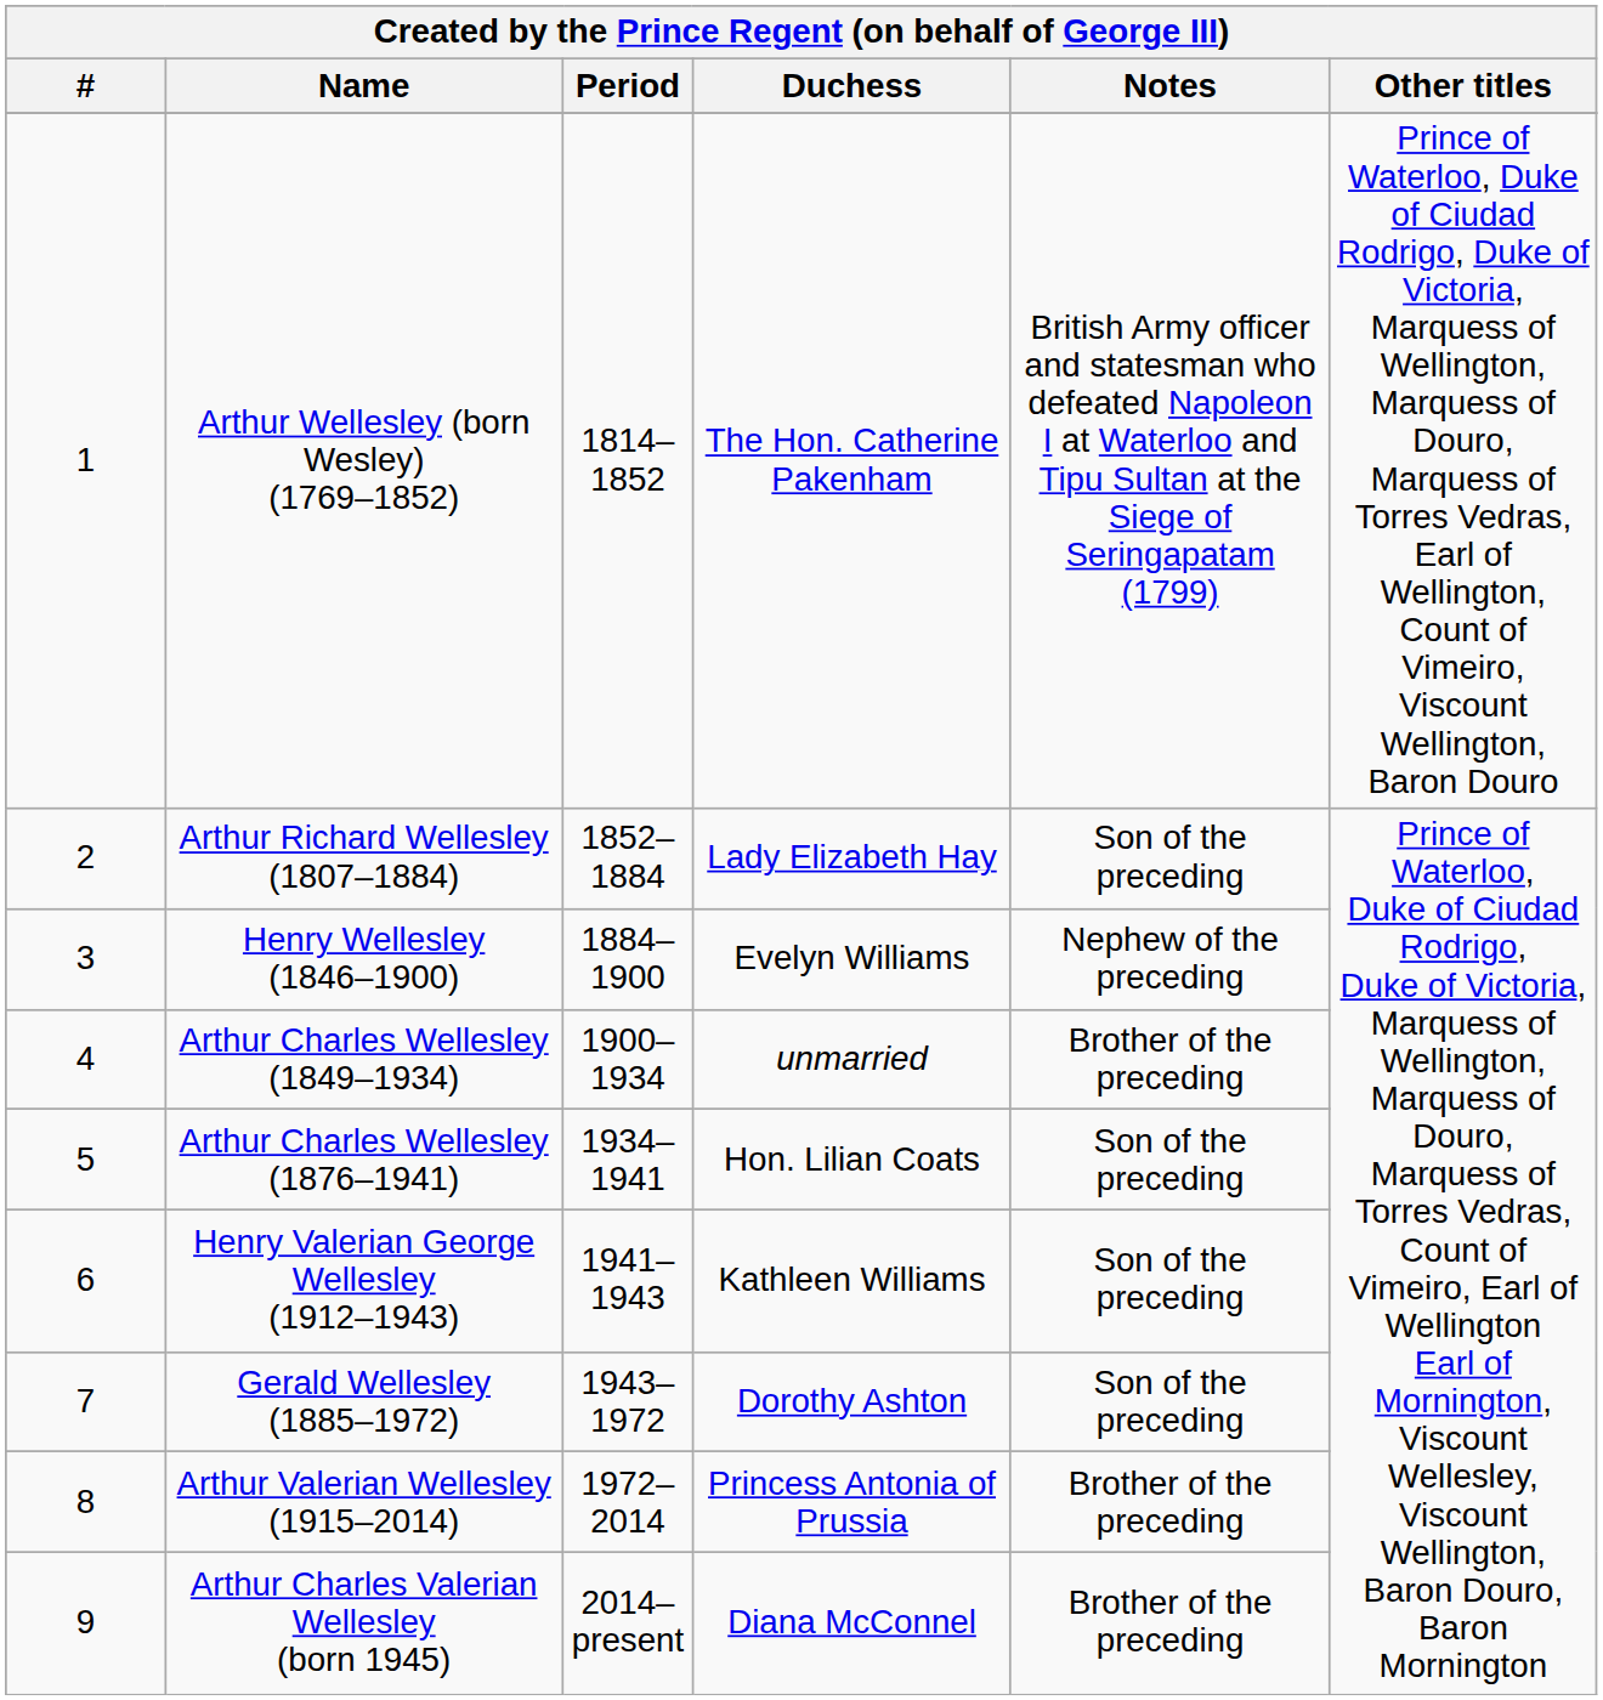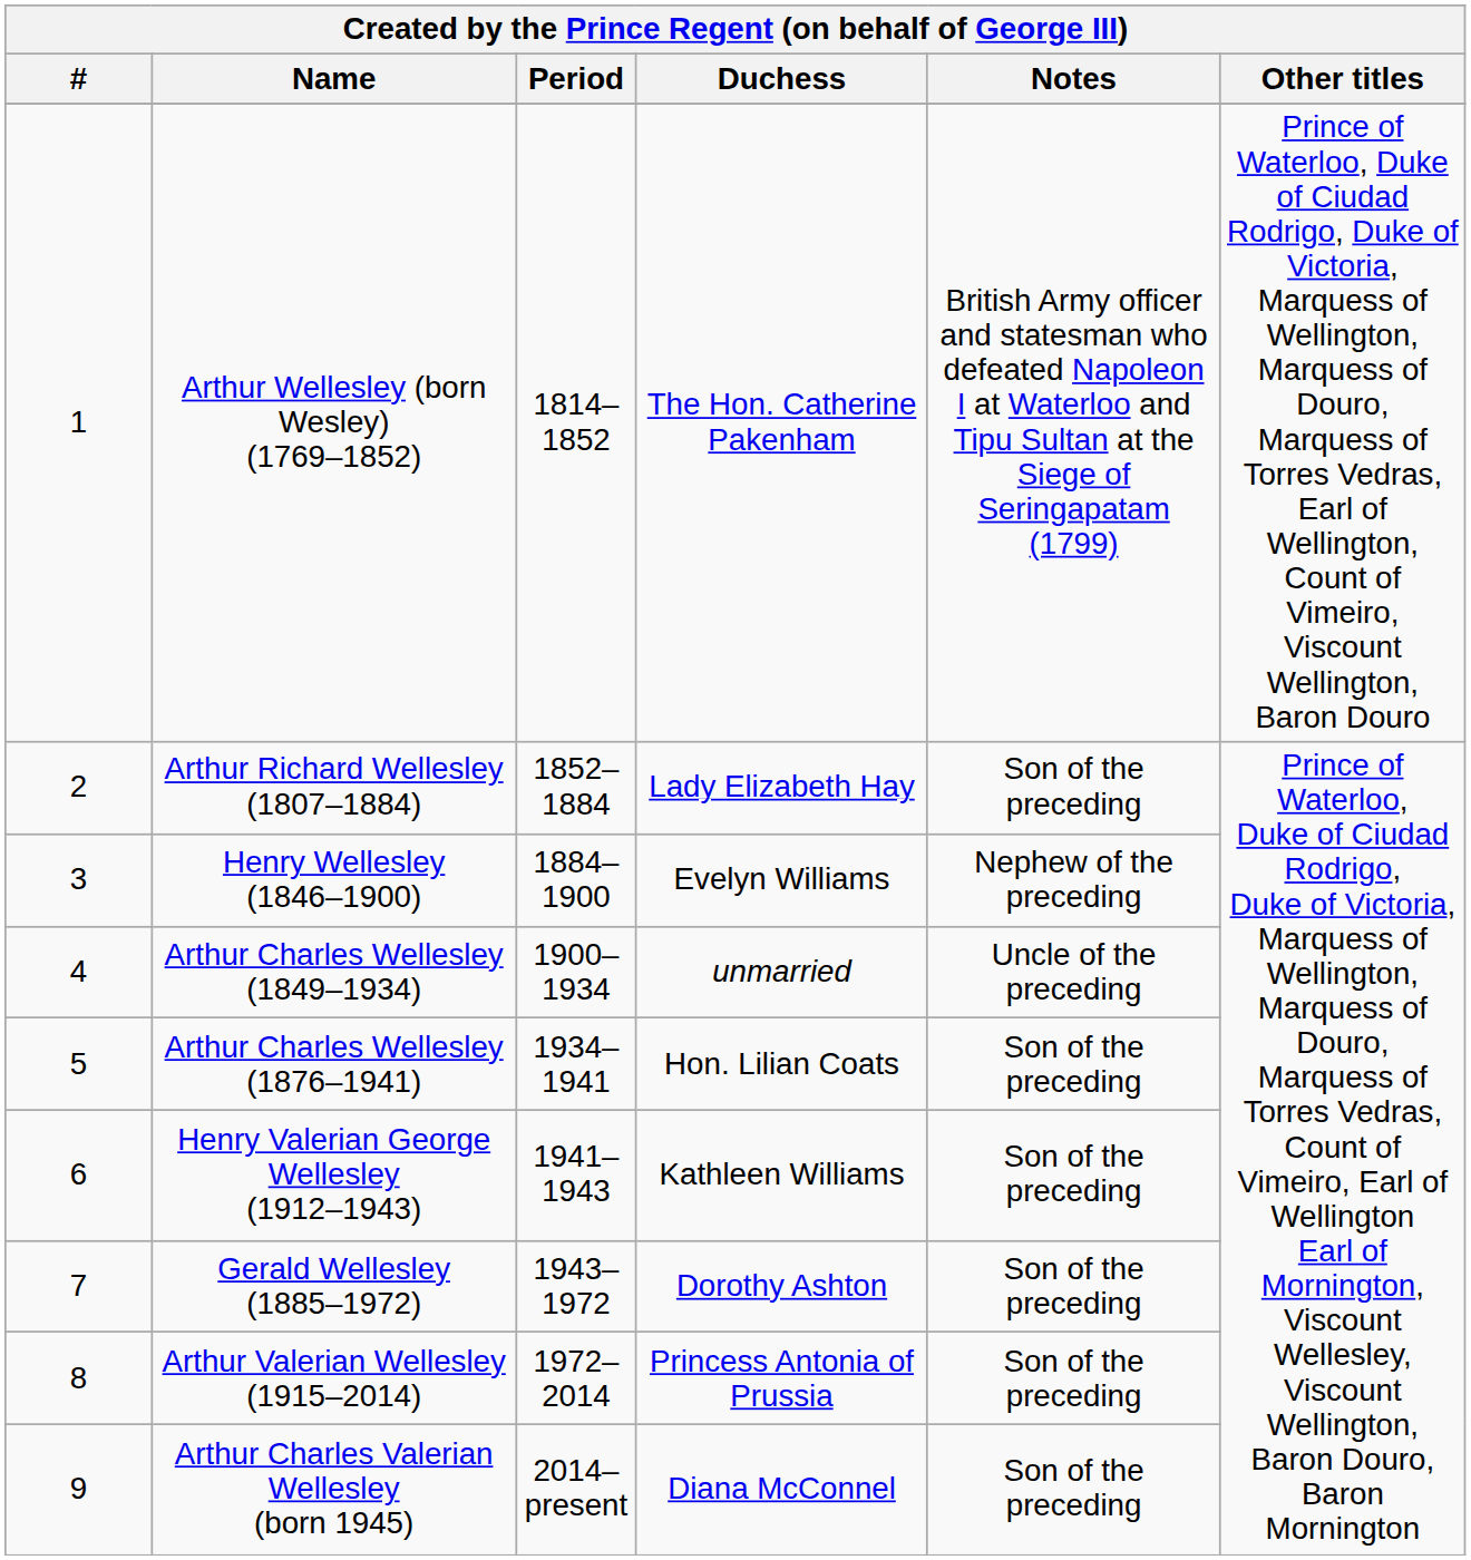Arthur Charles Wellesley (1849–1934) | Notes: Brother of the preceding -> Uncle of the preceding
Arthur Valerian Wellesley (1915–2014) | Notes: Brother of the preceding -> Son of the preceding
Arthur Charles Valerian Wellesley (born 1945) | Notes: Brother of the preceding -> Son of the preceding
